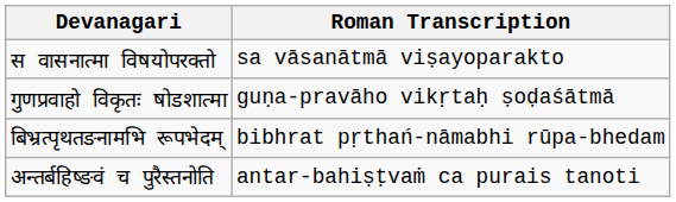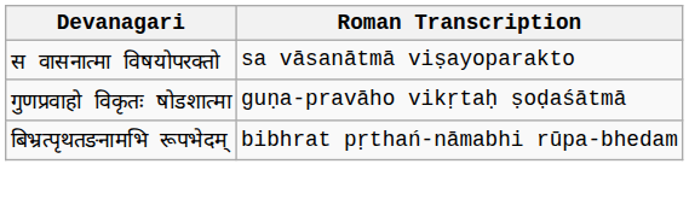- row: अन्तर्बहिष्ङवं च पुरैस्तनोति | antar-bahiṣṭvaṁ ca purais tanoti
